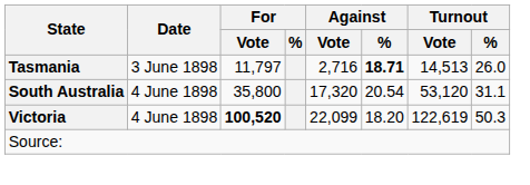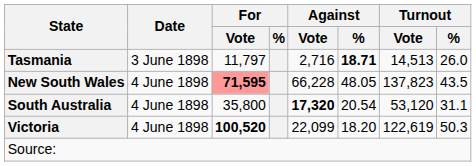+ row: New South Wales | 4 June 1898 | 71,595 | 66,228 | 48.05 | 137,823 | 43.5
South Australia | Against / Vote: normal -> bold
